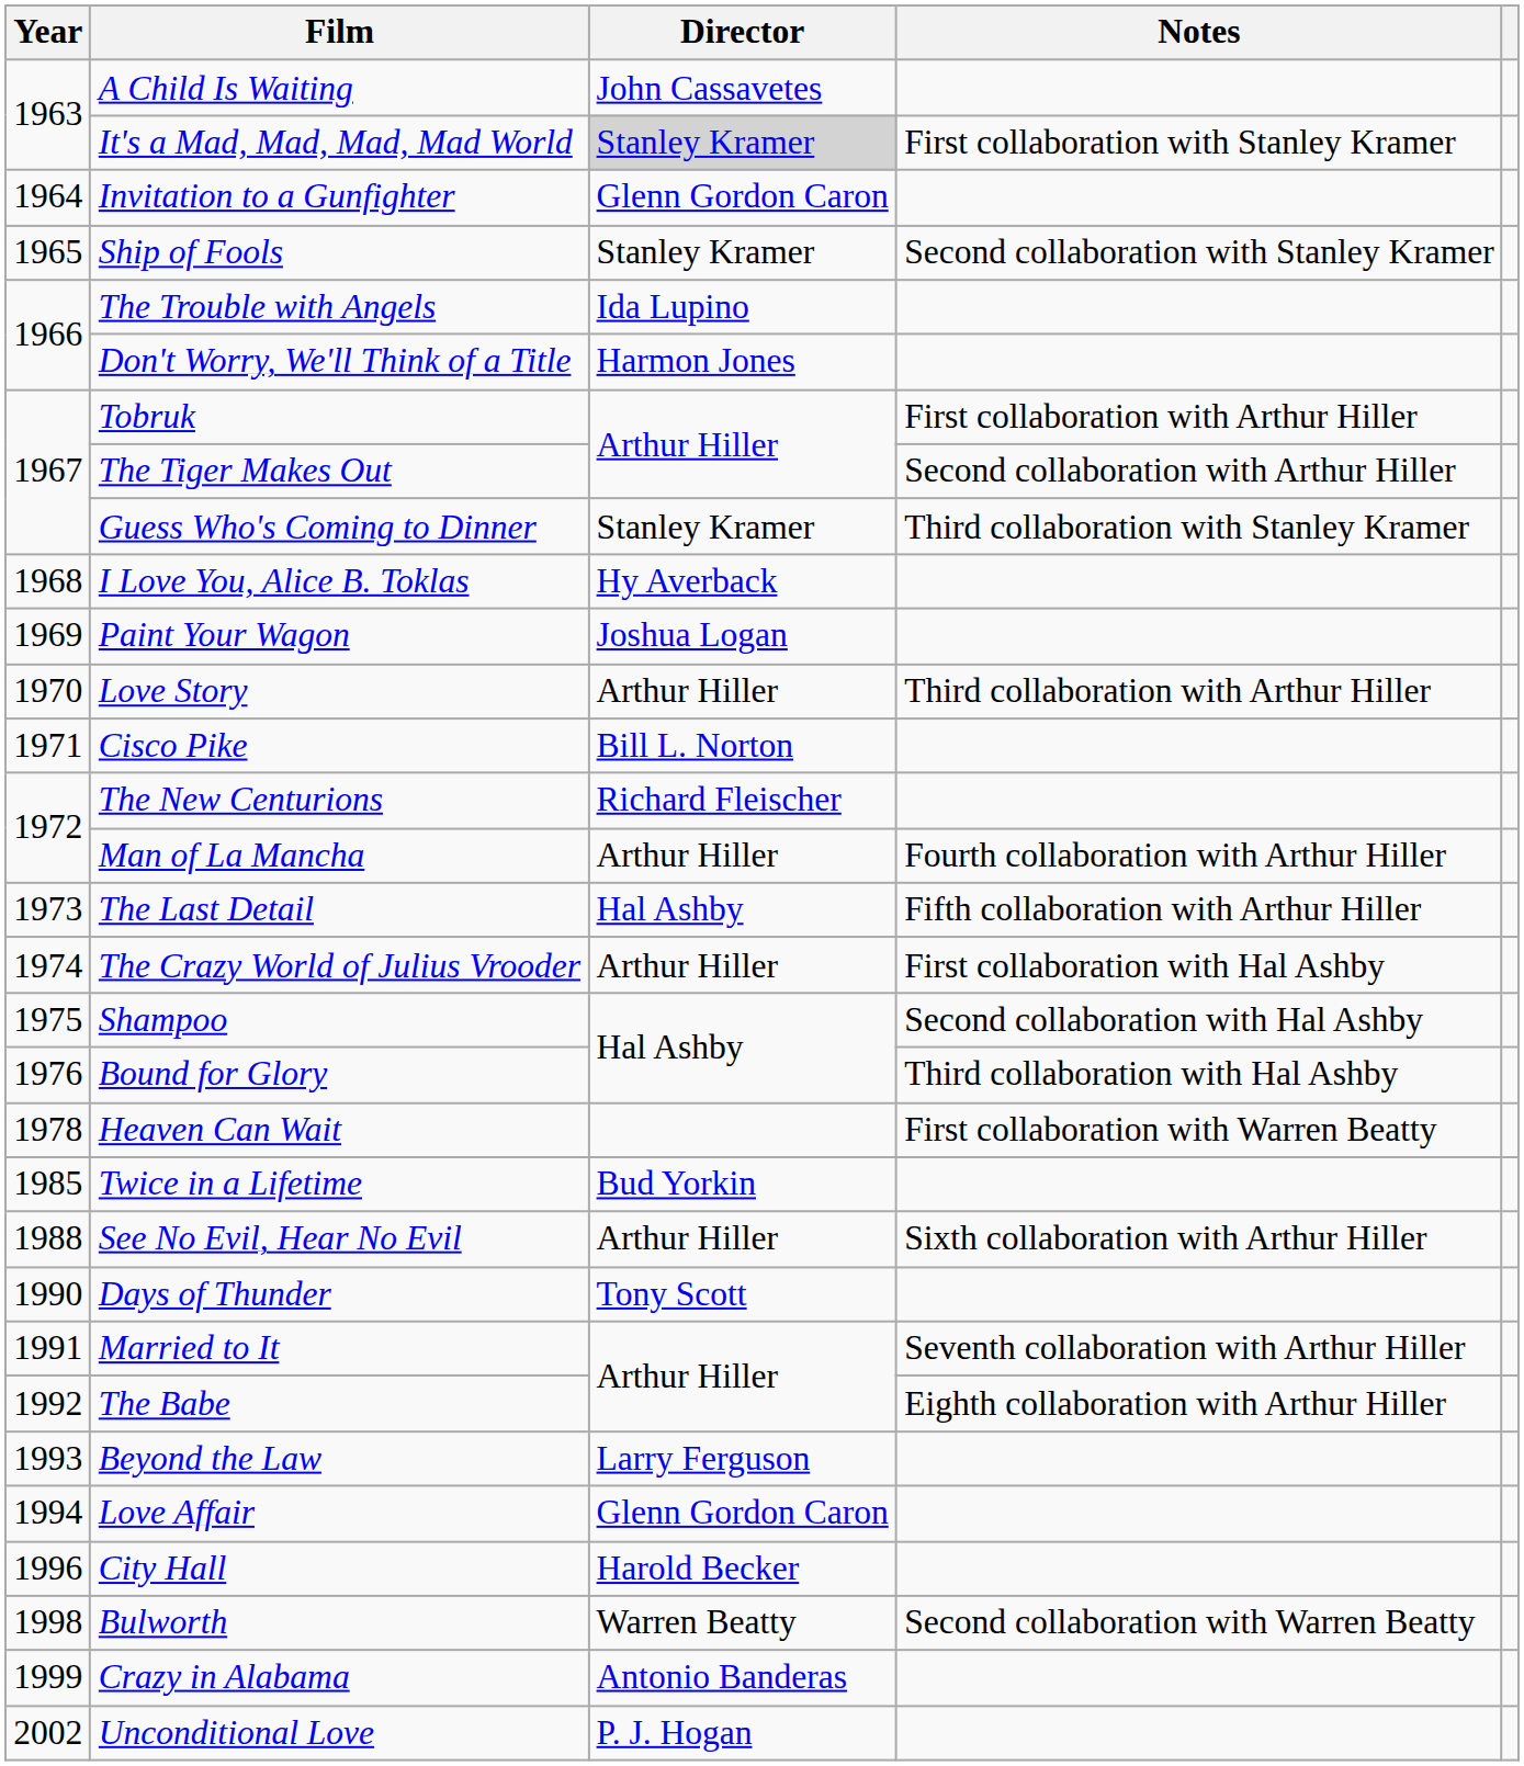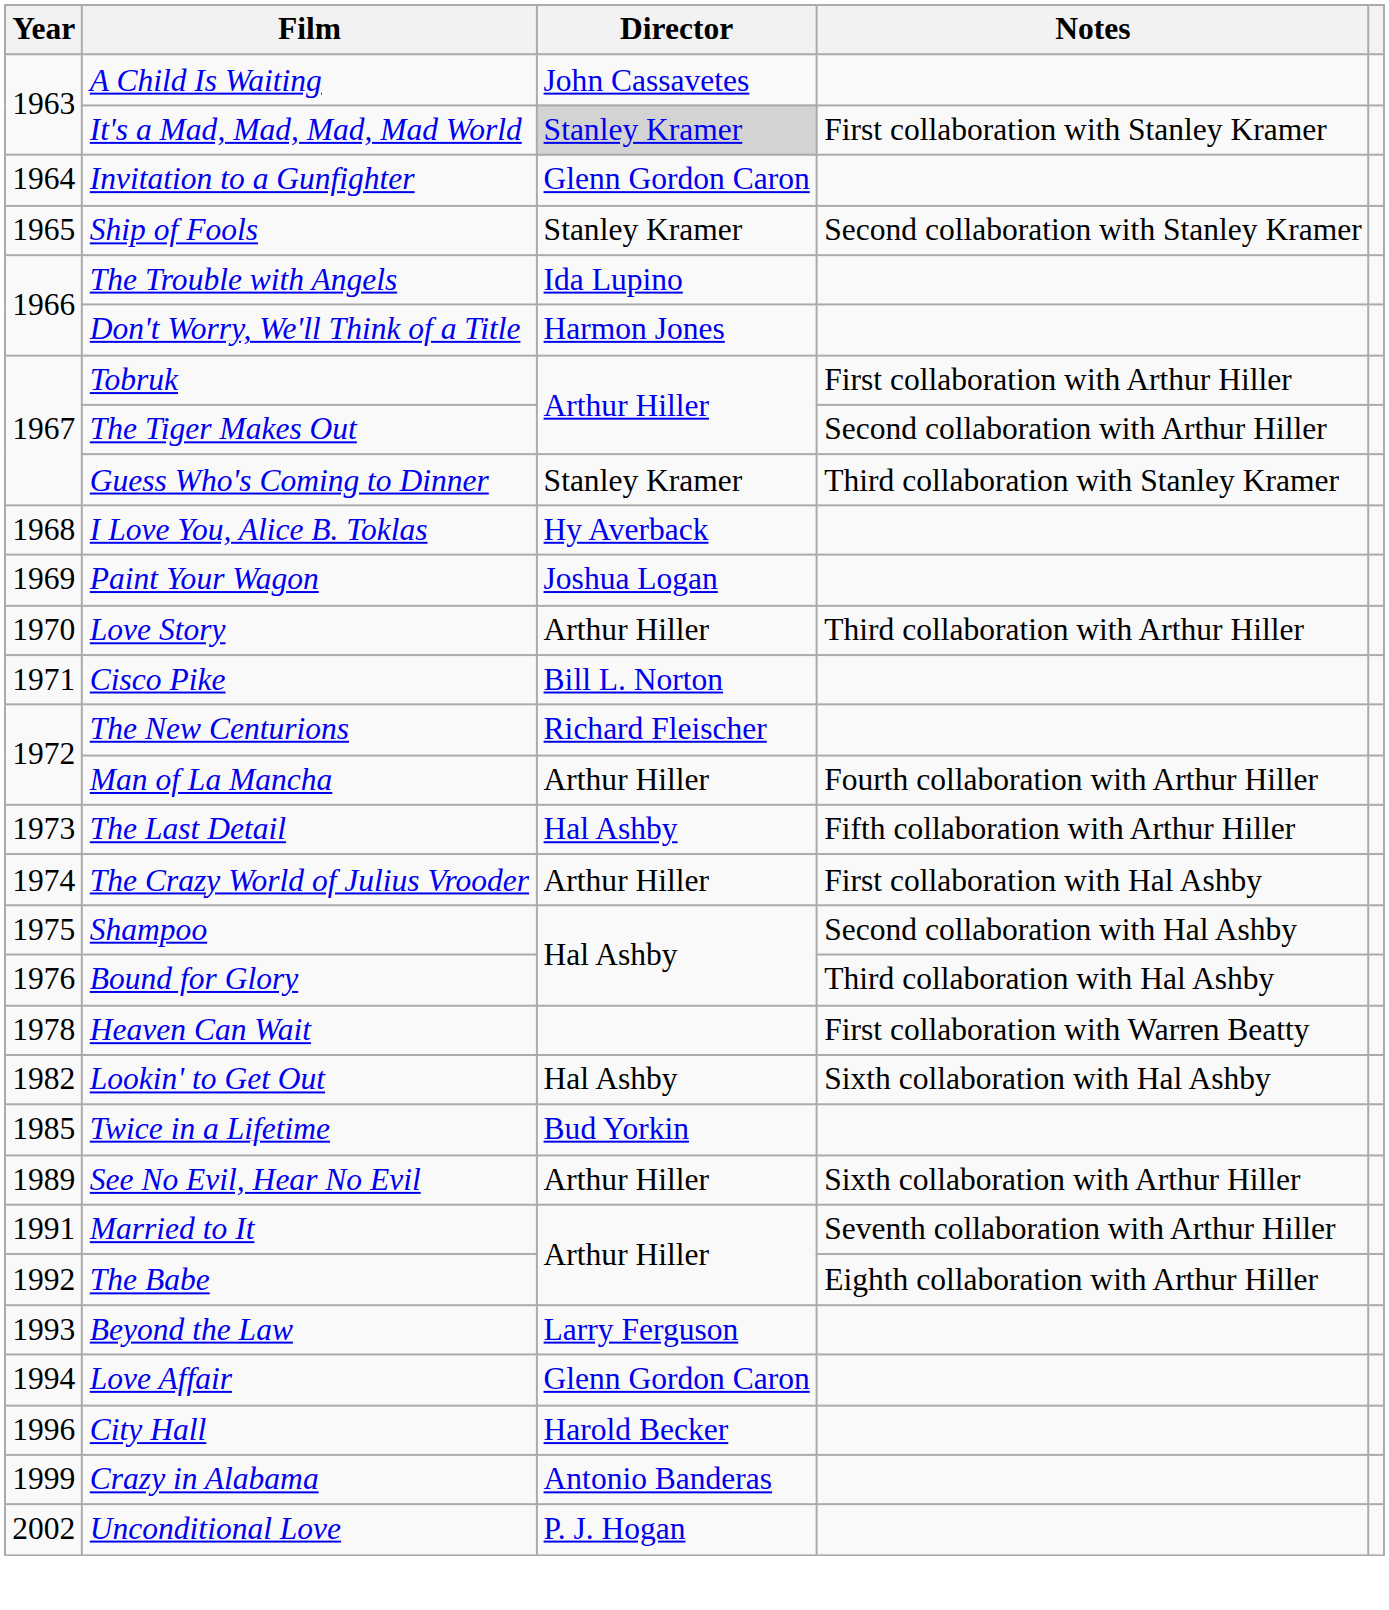+ row: 1982 | Lookin' to Get Out | Hal Ashby | Sixth collaboration with Hal Ashby
See No Evil, Hear No Evil | Year: 1988 -> 1989
- row: 1990 | Days of Thunder | Tony Scott
- row: 1998 | Bulworth | Warren Beatty | Second collaboration with Warren Beatty
